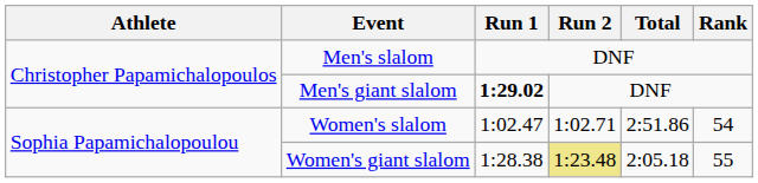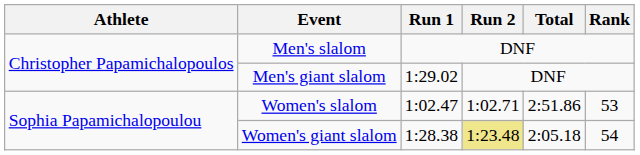Men's giant slalom | Run 1: bold -> normal
Women's slalom | Rank: 54 -> 53
Women's giant slalom | Rank: 55 -> 54
